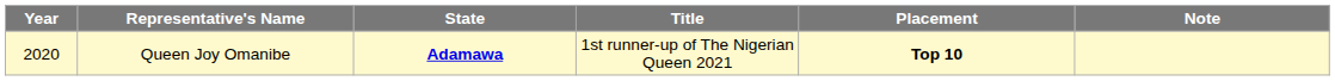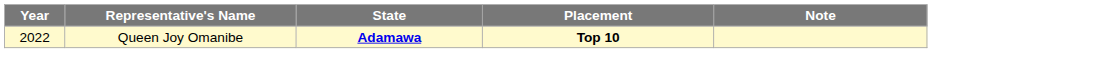- column: Title | 1st runner-up of The Nigerian Queen 2021
Queen Joy Omanibe | Year: 2020 -> 2022
